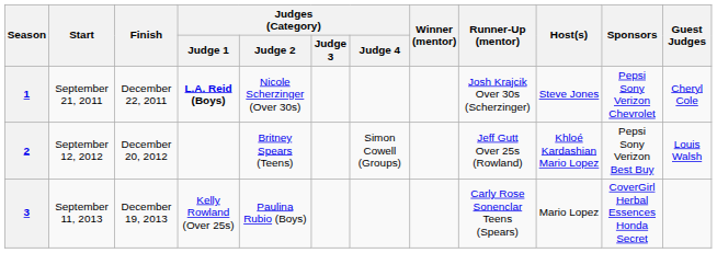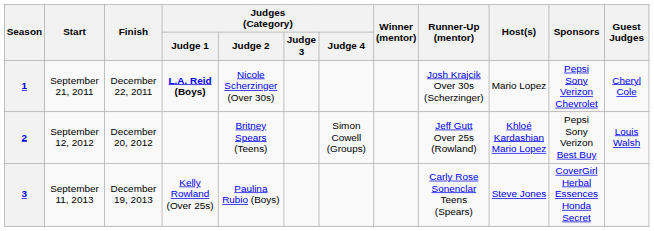1 | Host(s): Steve Jones -> Mario Lopez
3 | Host(s): Mario Lopez -> Steve Jones
